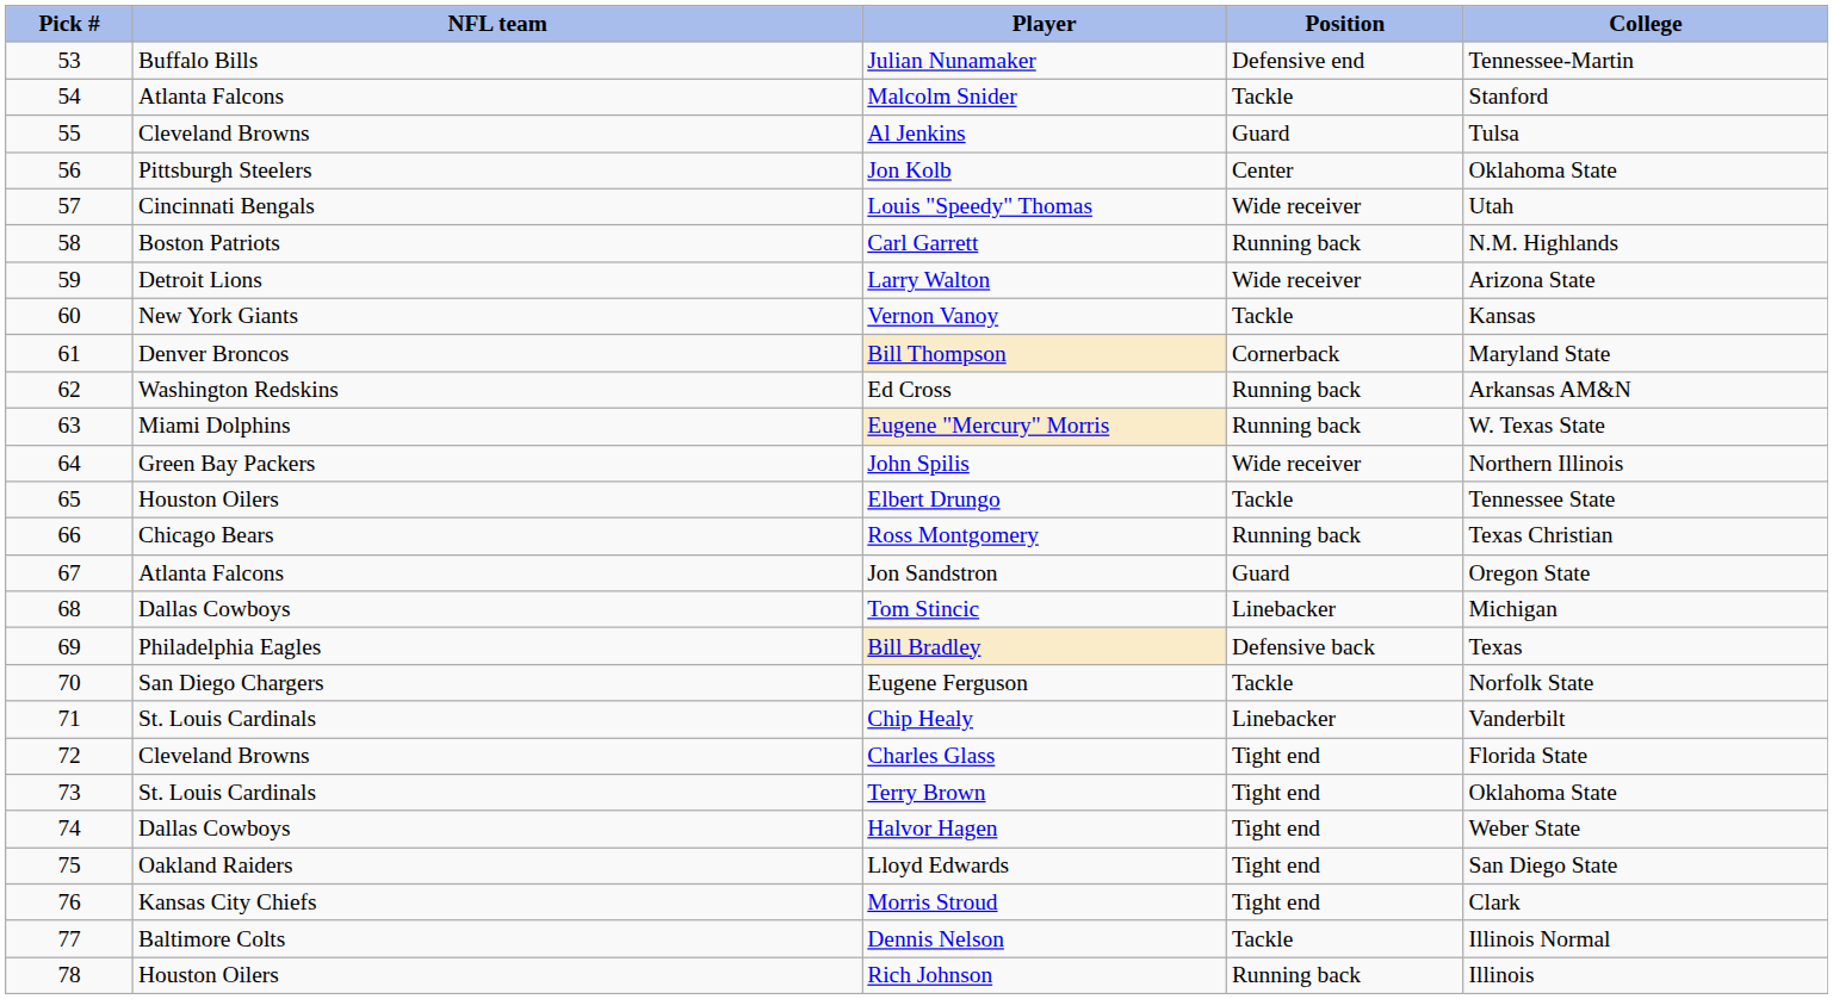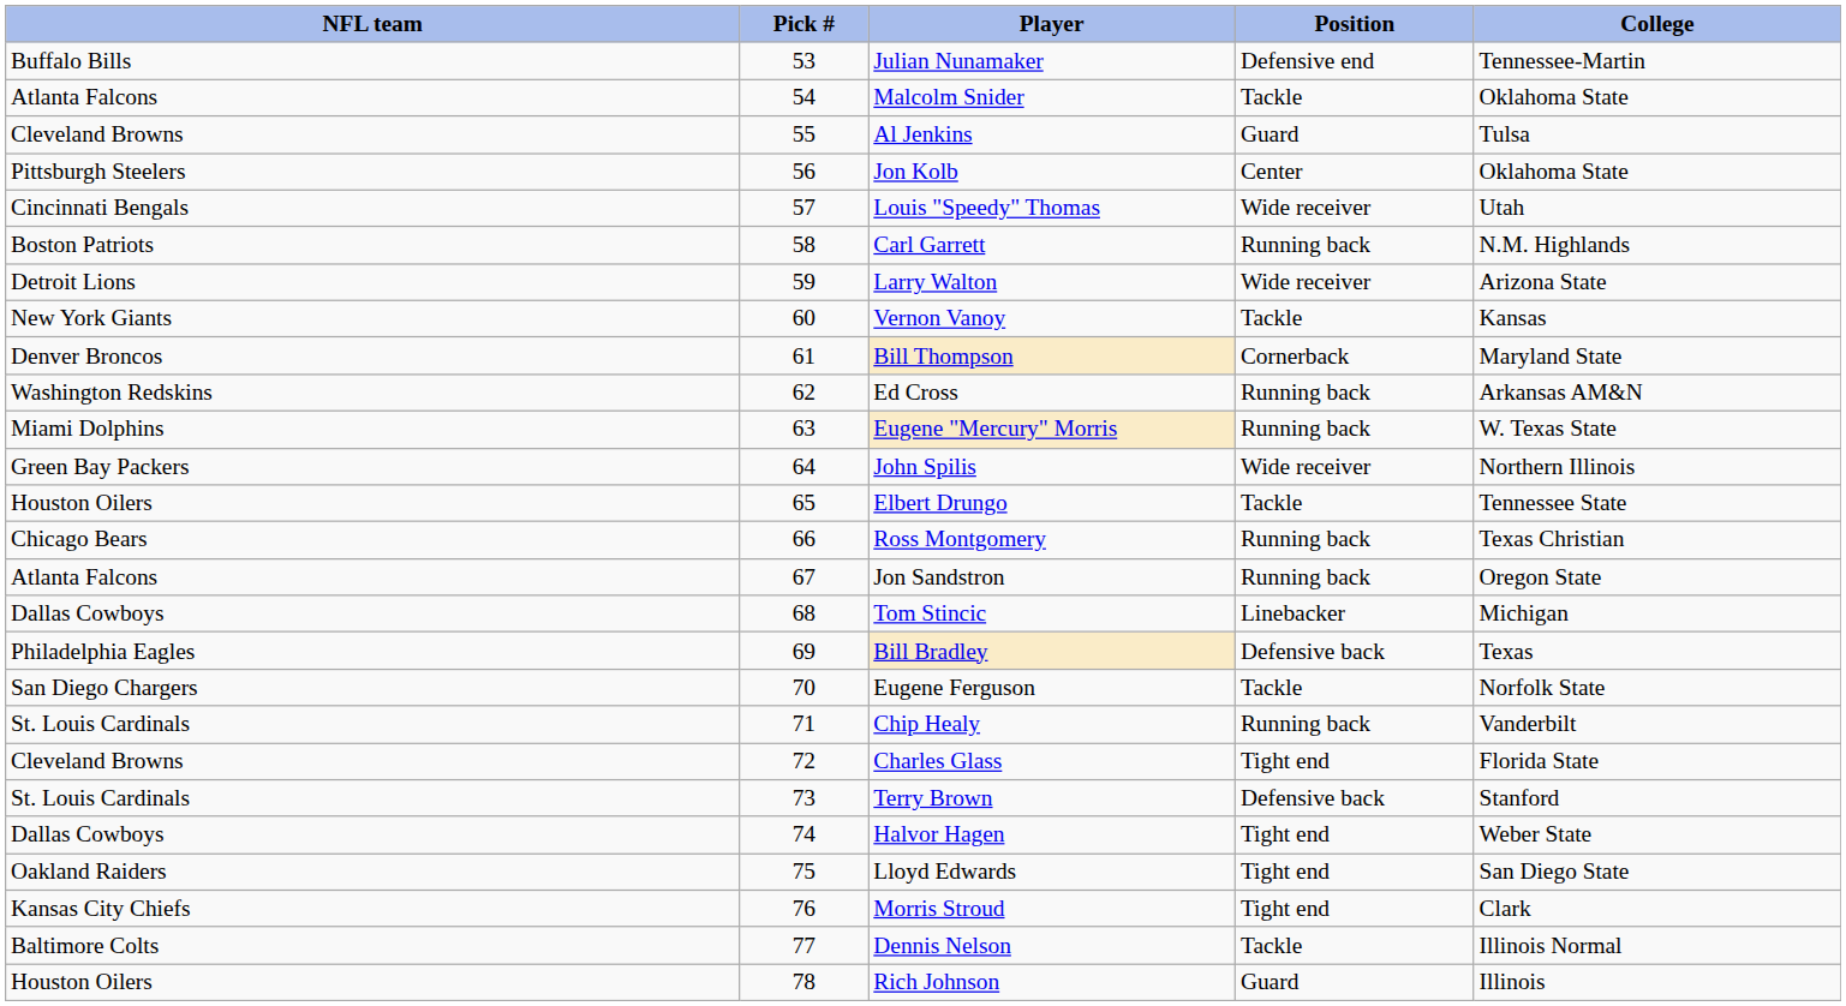columns swapped: Pick # <-> NFL team
Malcolm Snider | College: Stanford -> Oklahoma State
Jon Sandstron | Position: Guard -> Running back
Chip Healy | Position: Linebacker -> Running back
Terry Brown | Position: Tight end -> Defensive back
Terry Brown | College: Oklahoma State -> Stanford
Rich Johnson | Position: Running back -> Guard
